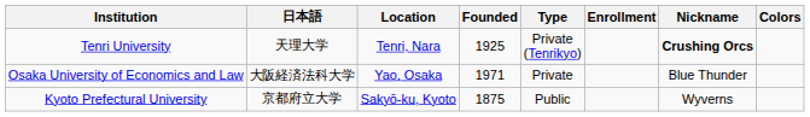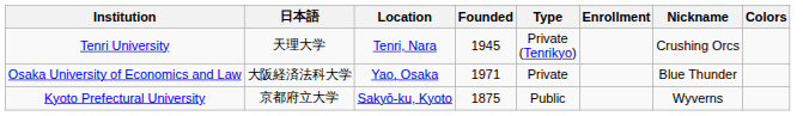Tenri University | Founded: 1925 -> 1945
Tenri University | Nickname: bold -> normal
